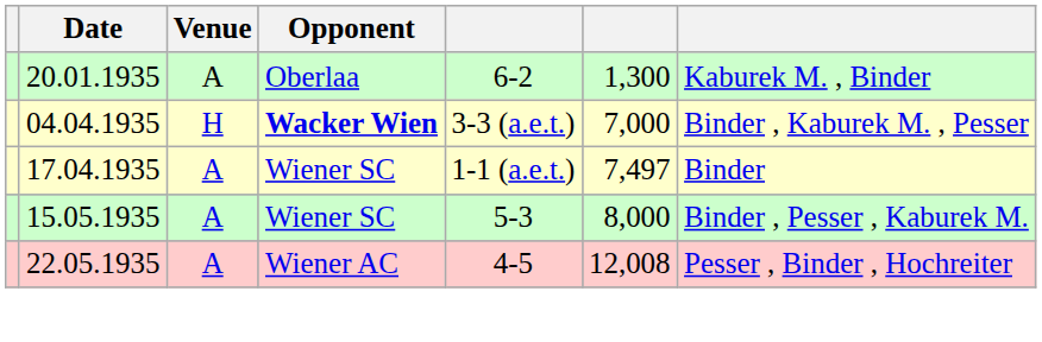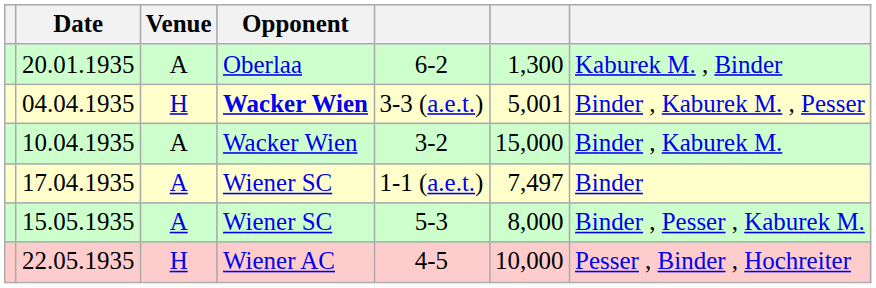04.04.1935 | column 6: 7,000 -> 5,001
+ row: 10.04.1935 | A | Wacker Wien | 3-2 | 15,000 | Binder , Kaburek M.
22.05.1935 | Venue: A -> H
22.05.1935 | column 6: 12,008 -> 10,000
